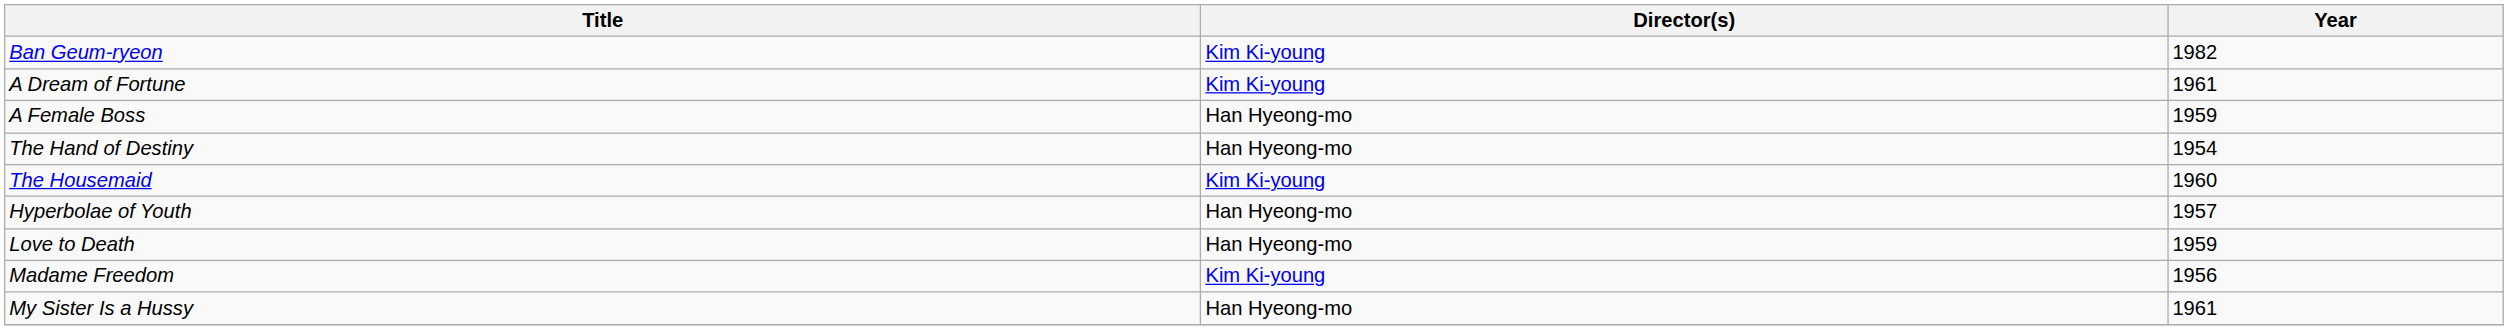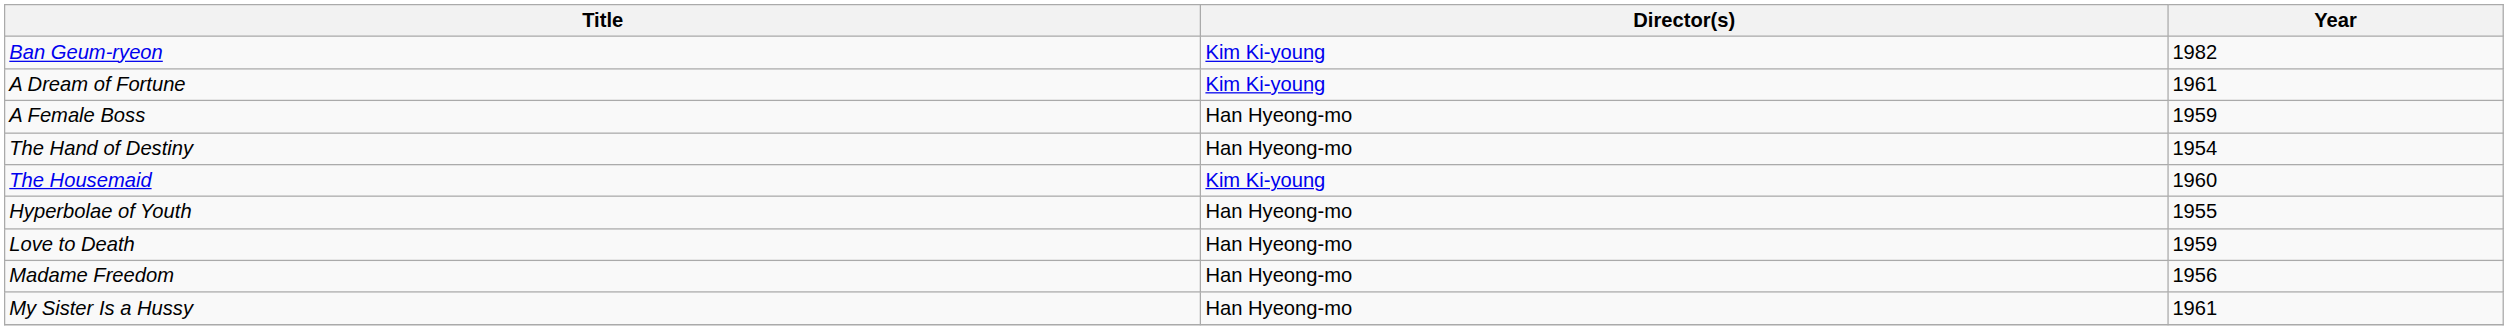Hyperbolae of Youth | Year: 1957 -> 1955
Madame Freedom | Director(s): Kim Ki-young -> Han Hyeong-mo
